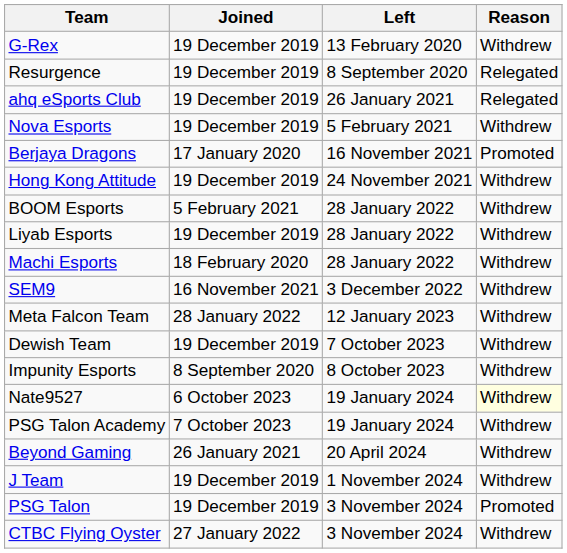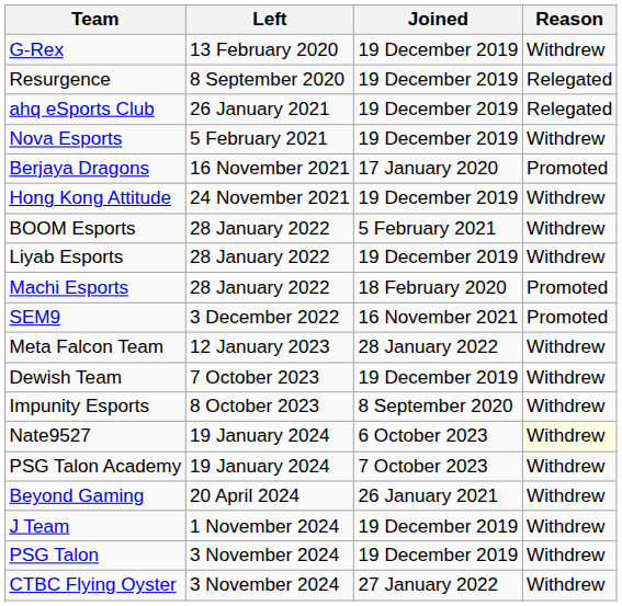columns swapped: Joined <-> Left
Machi Esports | Reason: Withdrew -> Promoted
SEM9 | Reason: Withdrew -> Promoted
PSG Talon | Reason: Promoted -> Withdrew
